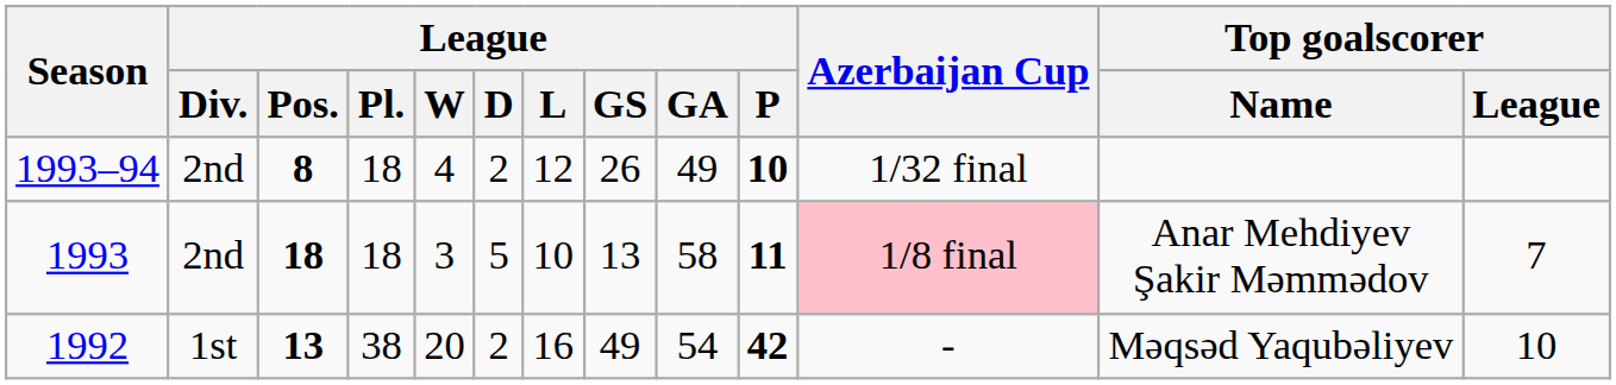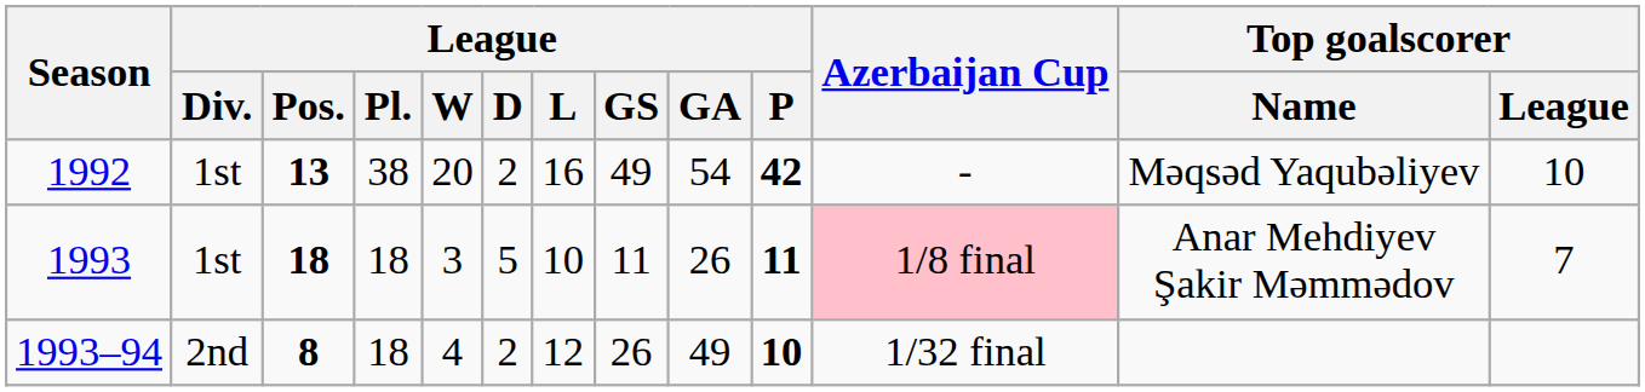rows swapped: 1992 <-> 1993–94
1993 | League / Div.: 2nd -> 1st
1993 | League / GS: 13 -> 11
1993 | League / GA: 58 -> 26
